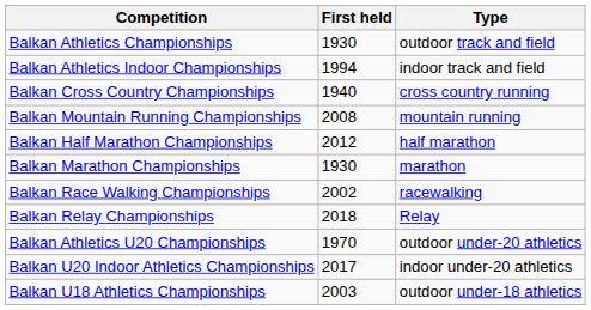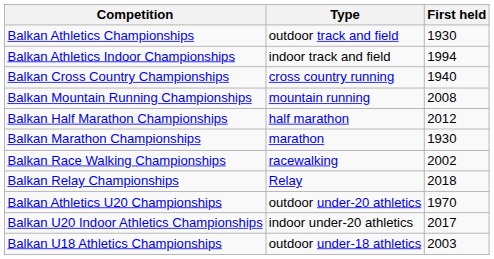columns swapped: Type <-> First held
